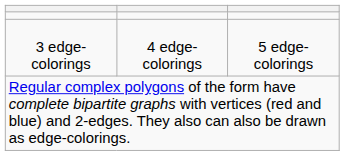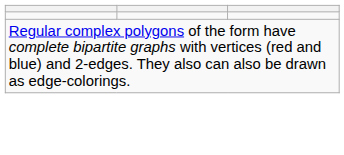- row: 3 edge-colorings | 4 edge-colorings | 5 edge-colorings
